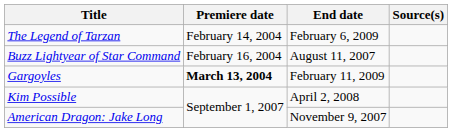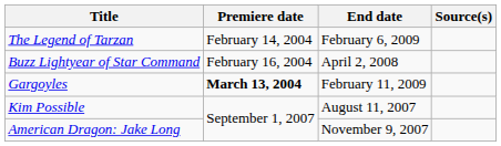Buzz Lightyear of Star Command | End date: August 11, 2007 -> April 2, 2008
Kim Possible | End date: April 2, 2008 -> August 11, 2007
